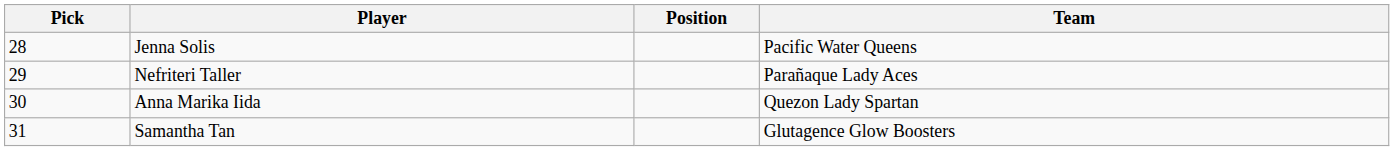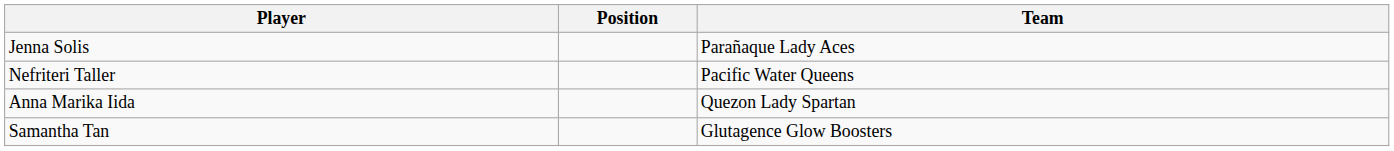- column: Pick | 28 | 29 | 30 | 31
Jenna Solis | Team: Pacific Water Queens -> Parañaque Lady Aces
Nefriteri Taller | Team: Parañaque Lady Aces -> Pacific Water Queens
